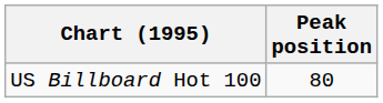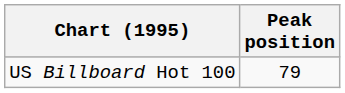US Billboard Hot 100 | Peak position: 80 -> 79
